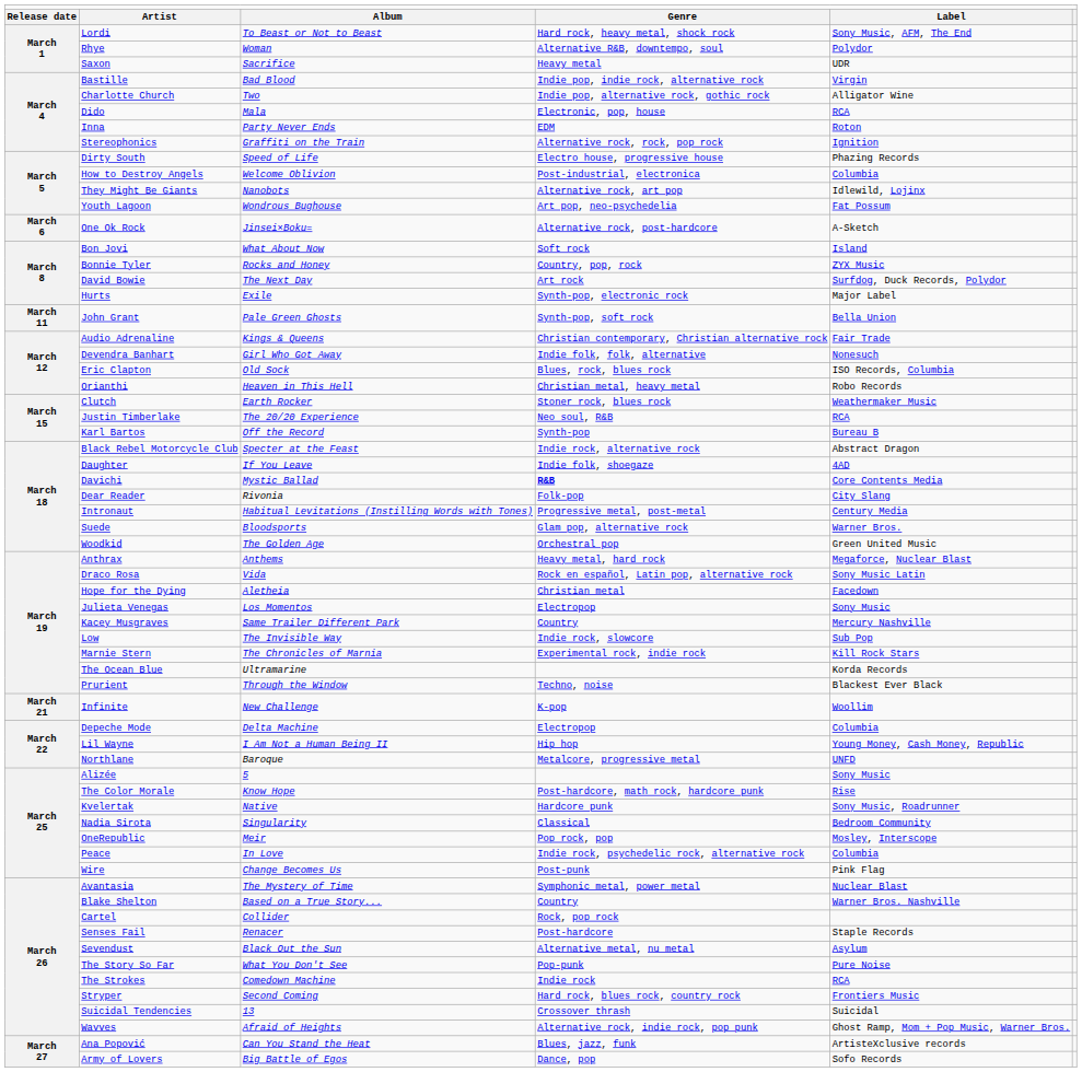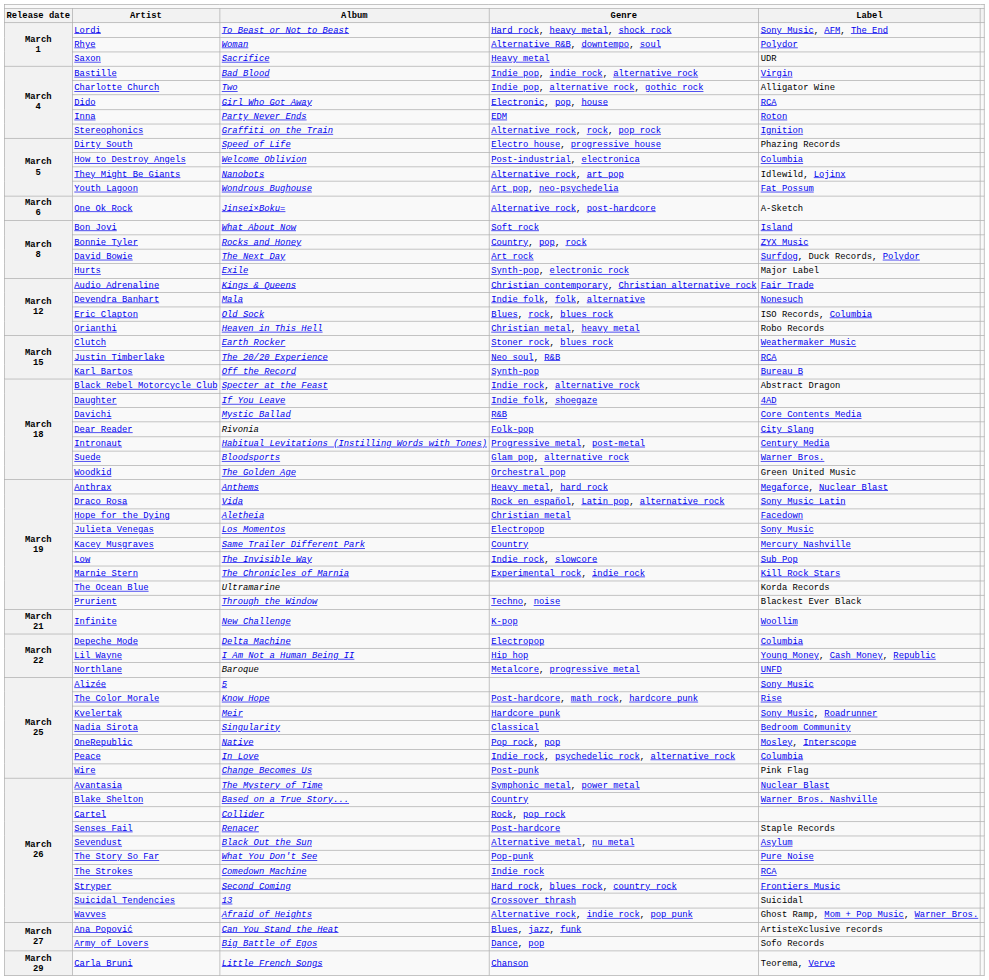Dido | column 3: Mala -> Girl Who Got Away
- row: March 11 | John Grant | Pale Green Ghosts | Synth-pop, soft rock | Bella Union
Devendra Banhart | column 3: Girl Who Got Away -> Mala
Davichi | column 4: bold -> normal
Kvelertak | column 3: Native -> Meir
OneRepublic | column 3: Meir -> Native
+ row: March 29 | Carla Bruni | Little French Songs | Chanson | Teorema, Verve
